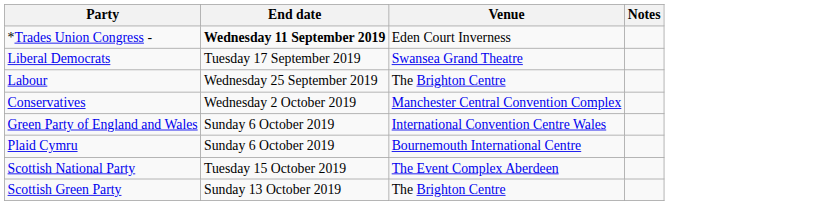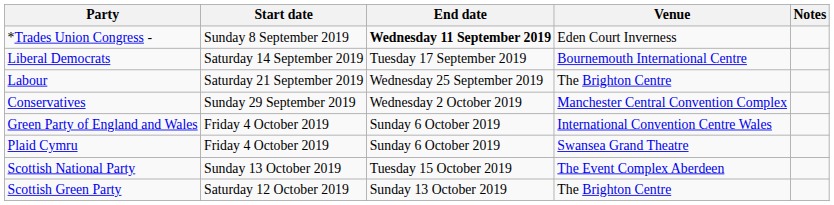+ column: Start date | Sunday 8 September 2019 | Saturday 14 September 2019 | Saturday 21 September 2019 | Sunday 29 September 2019 | Friday 4 October 2019 | Friday 4 October 2019 | Sunday 13 October 2019 | Saturday 12 October 2019
Liberal Democrats | Venue: Swansea Grand Theatre -> Bournemouth International Centre
Plaid Cymru | Venue: Bournemouth International Centre -> Swansea Grand Theatre
